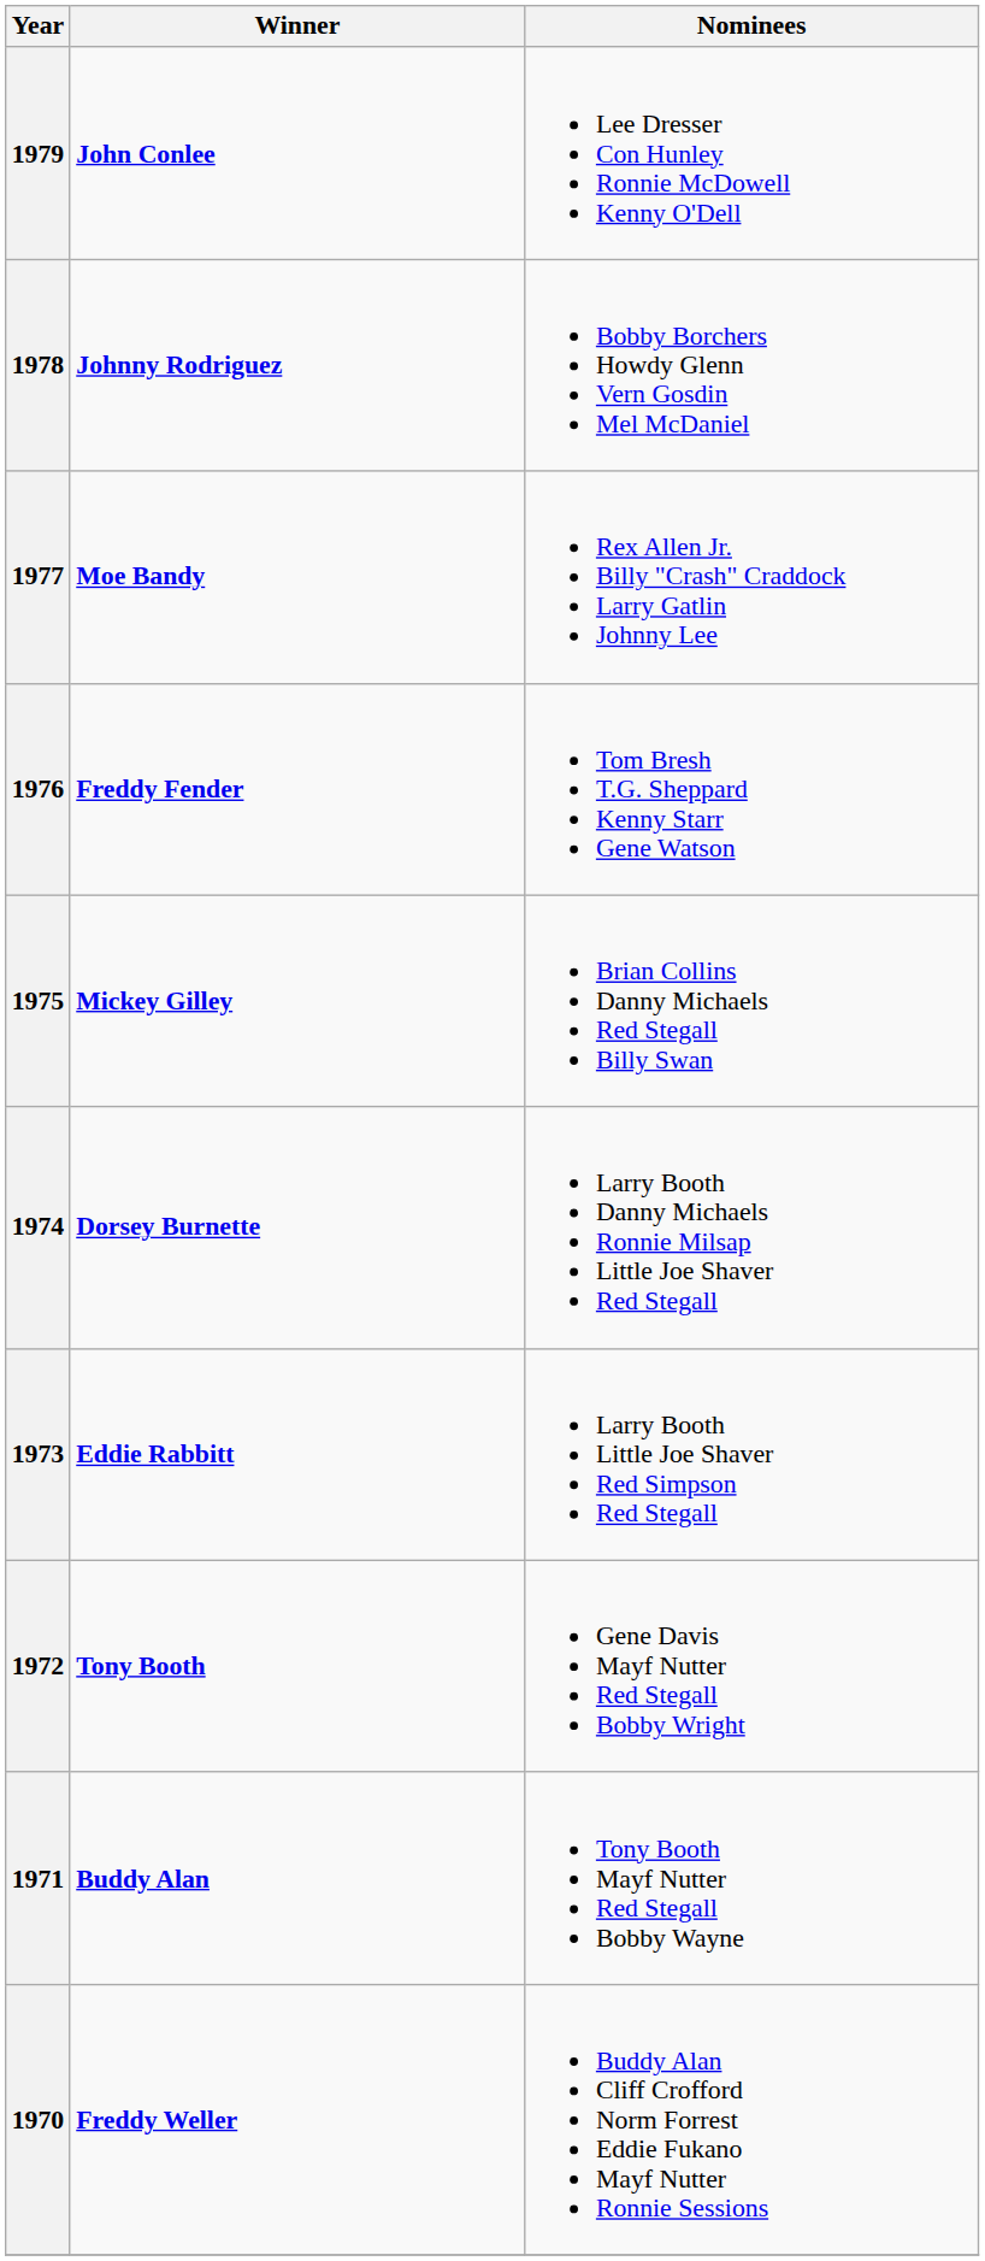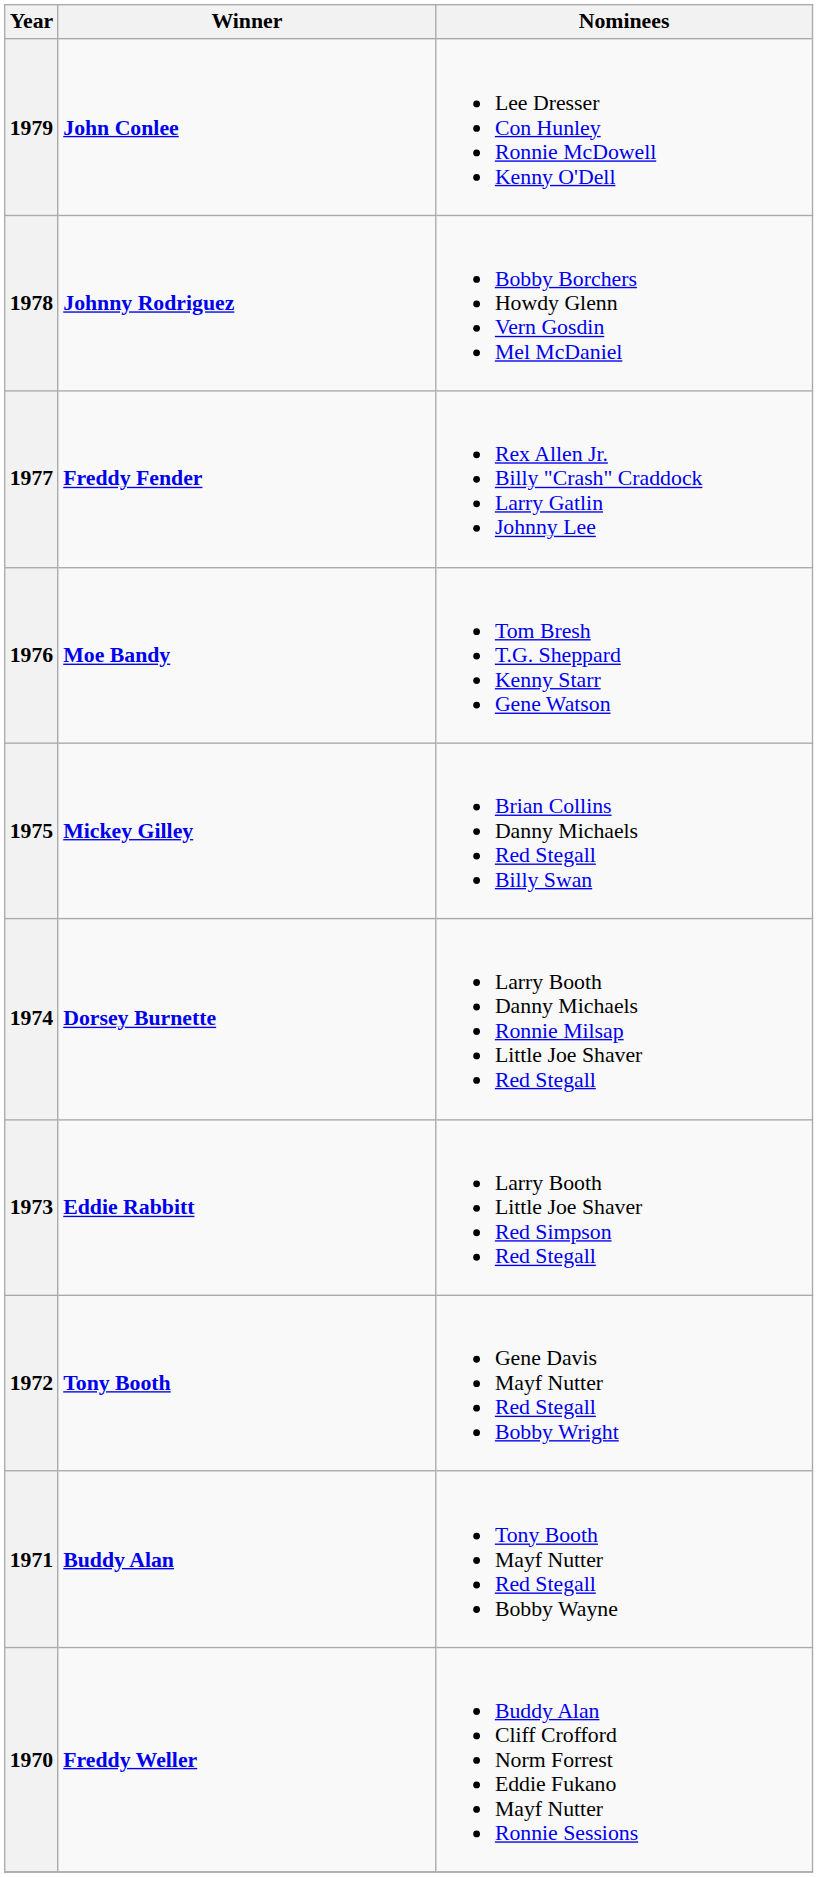1977 | Winner: Moe Bandy -> Freddy Fender
1976 | Winner: Freddy Fender -> Moe Bandy
